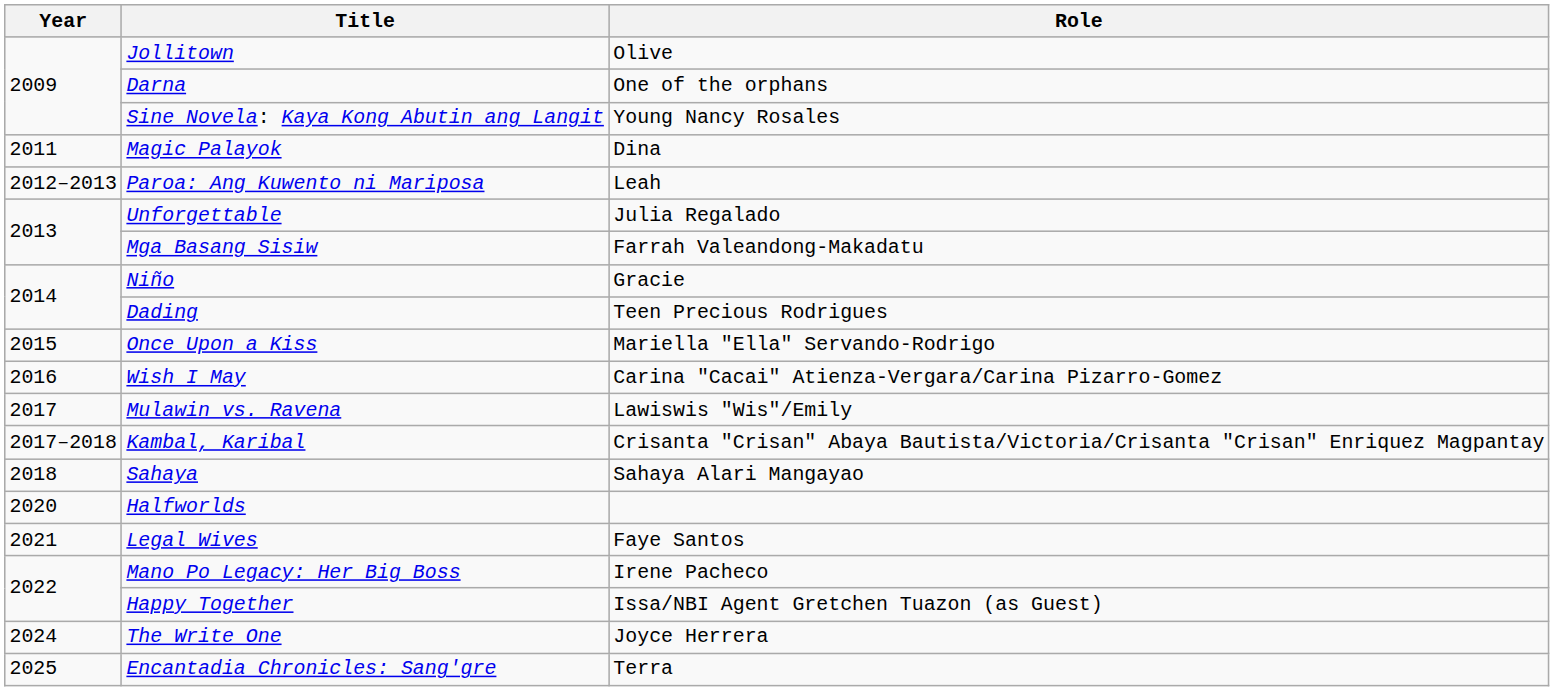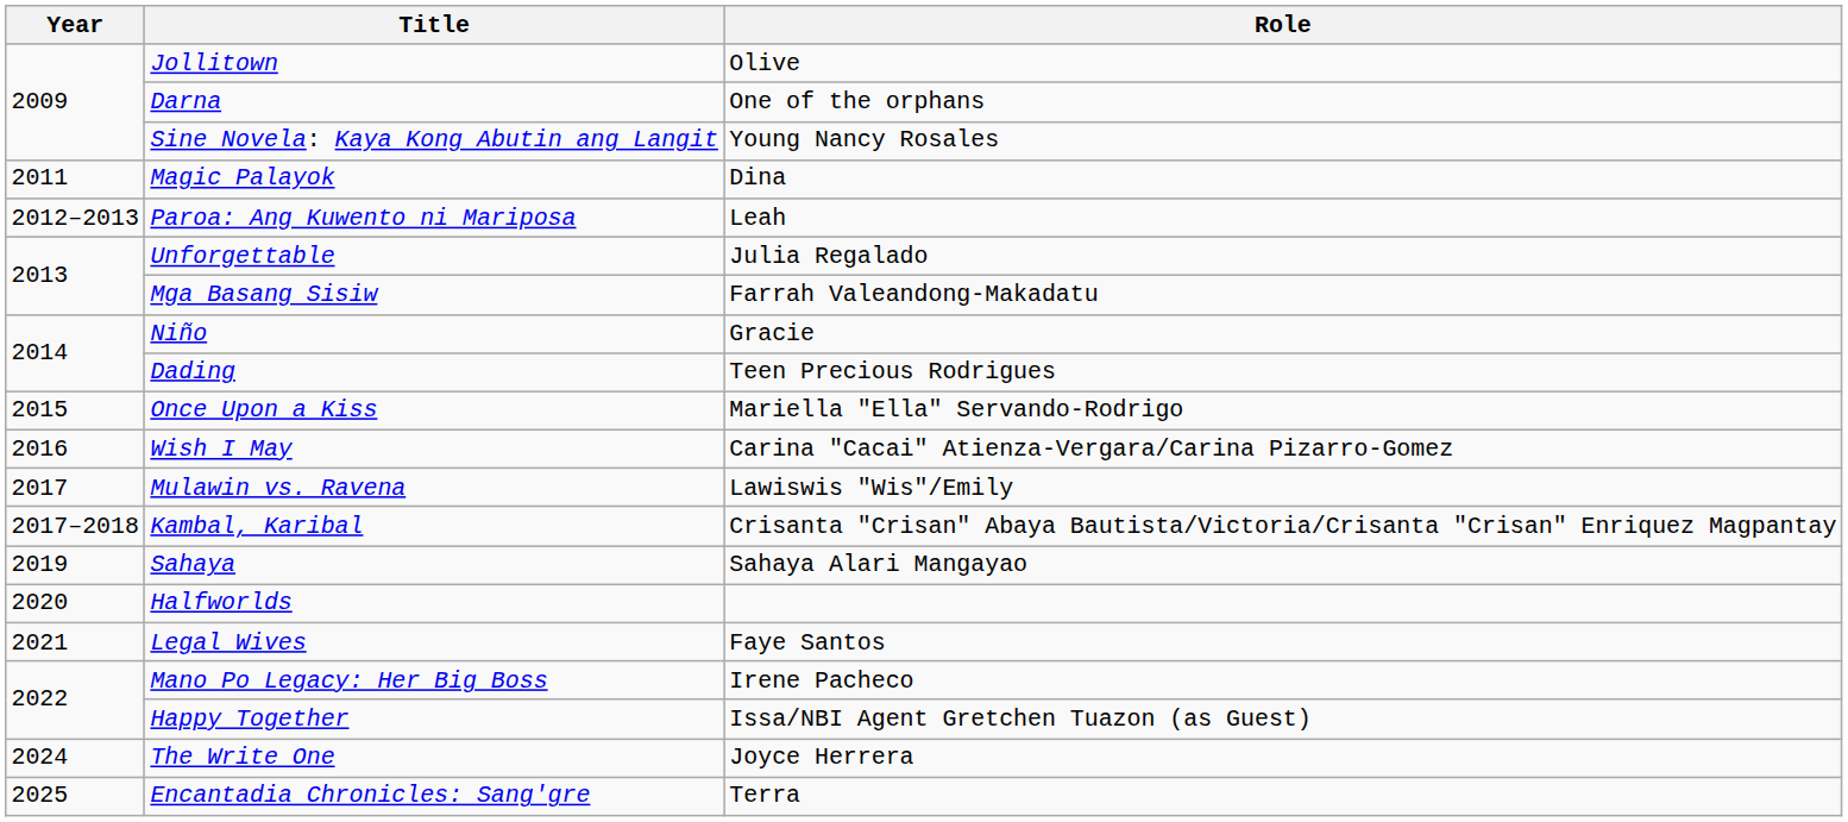Sahaya | Year: 2018 -> 2019
